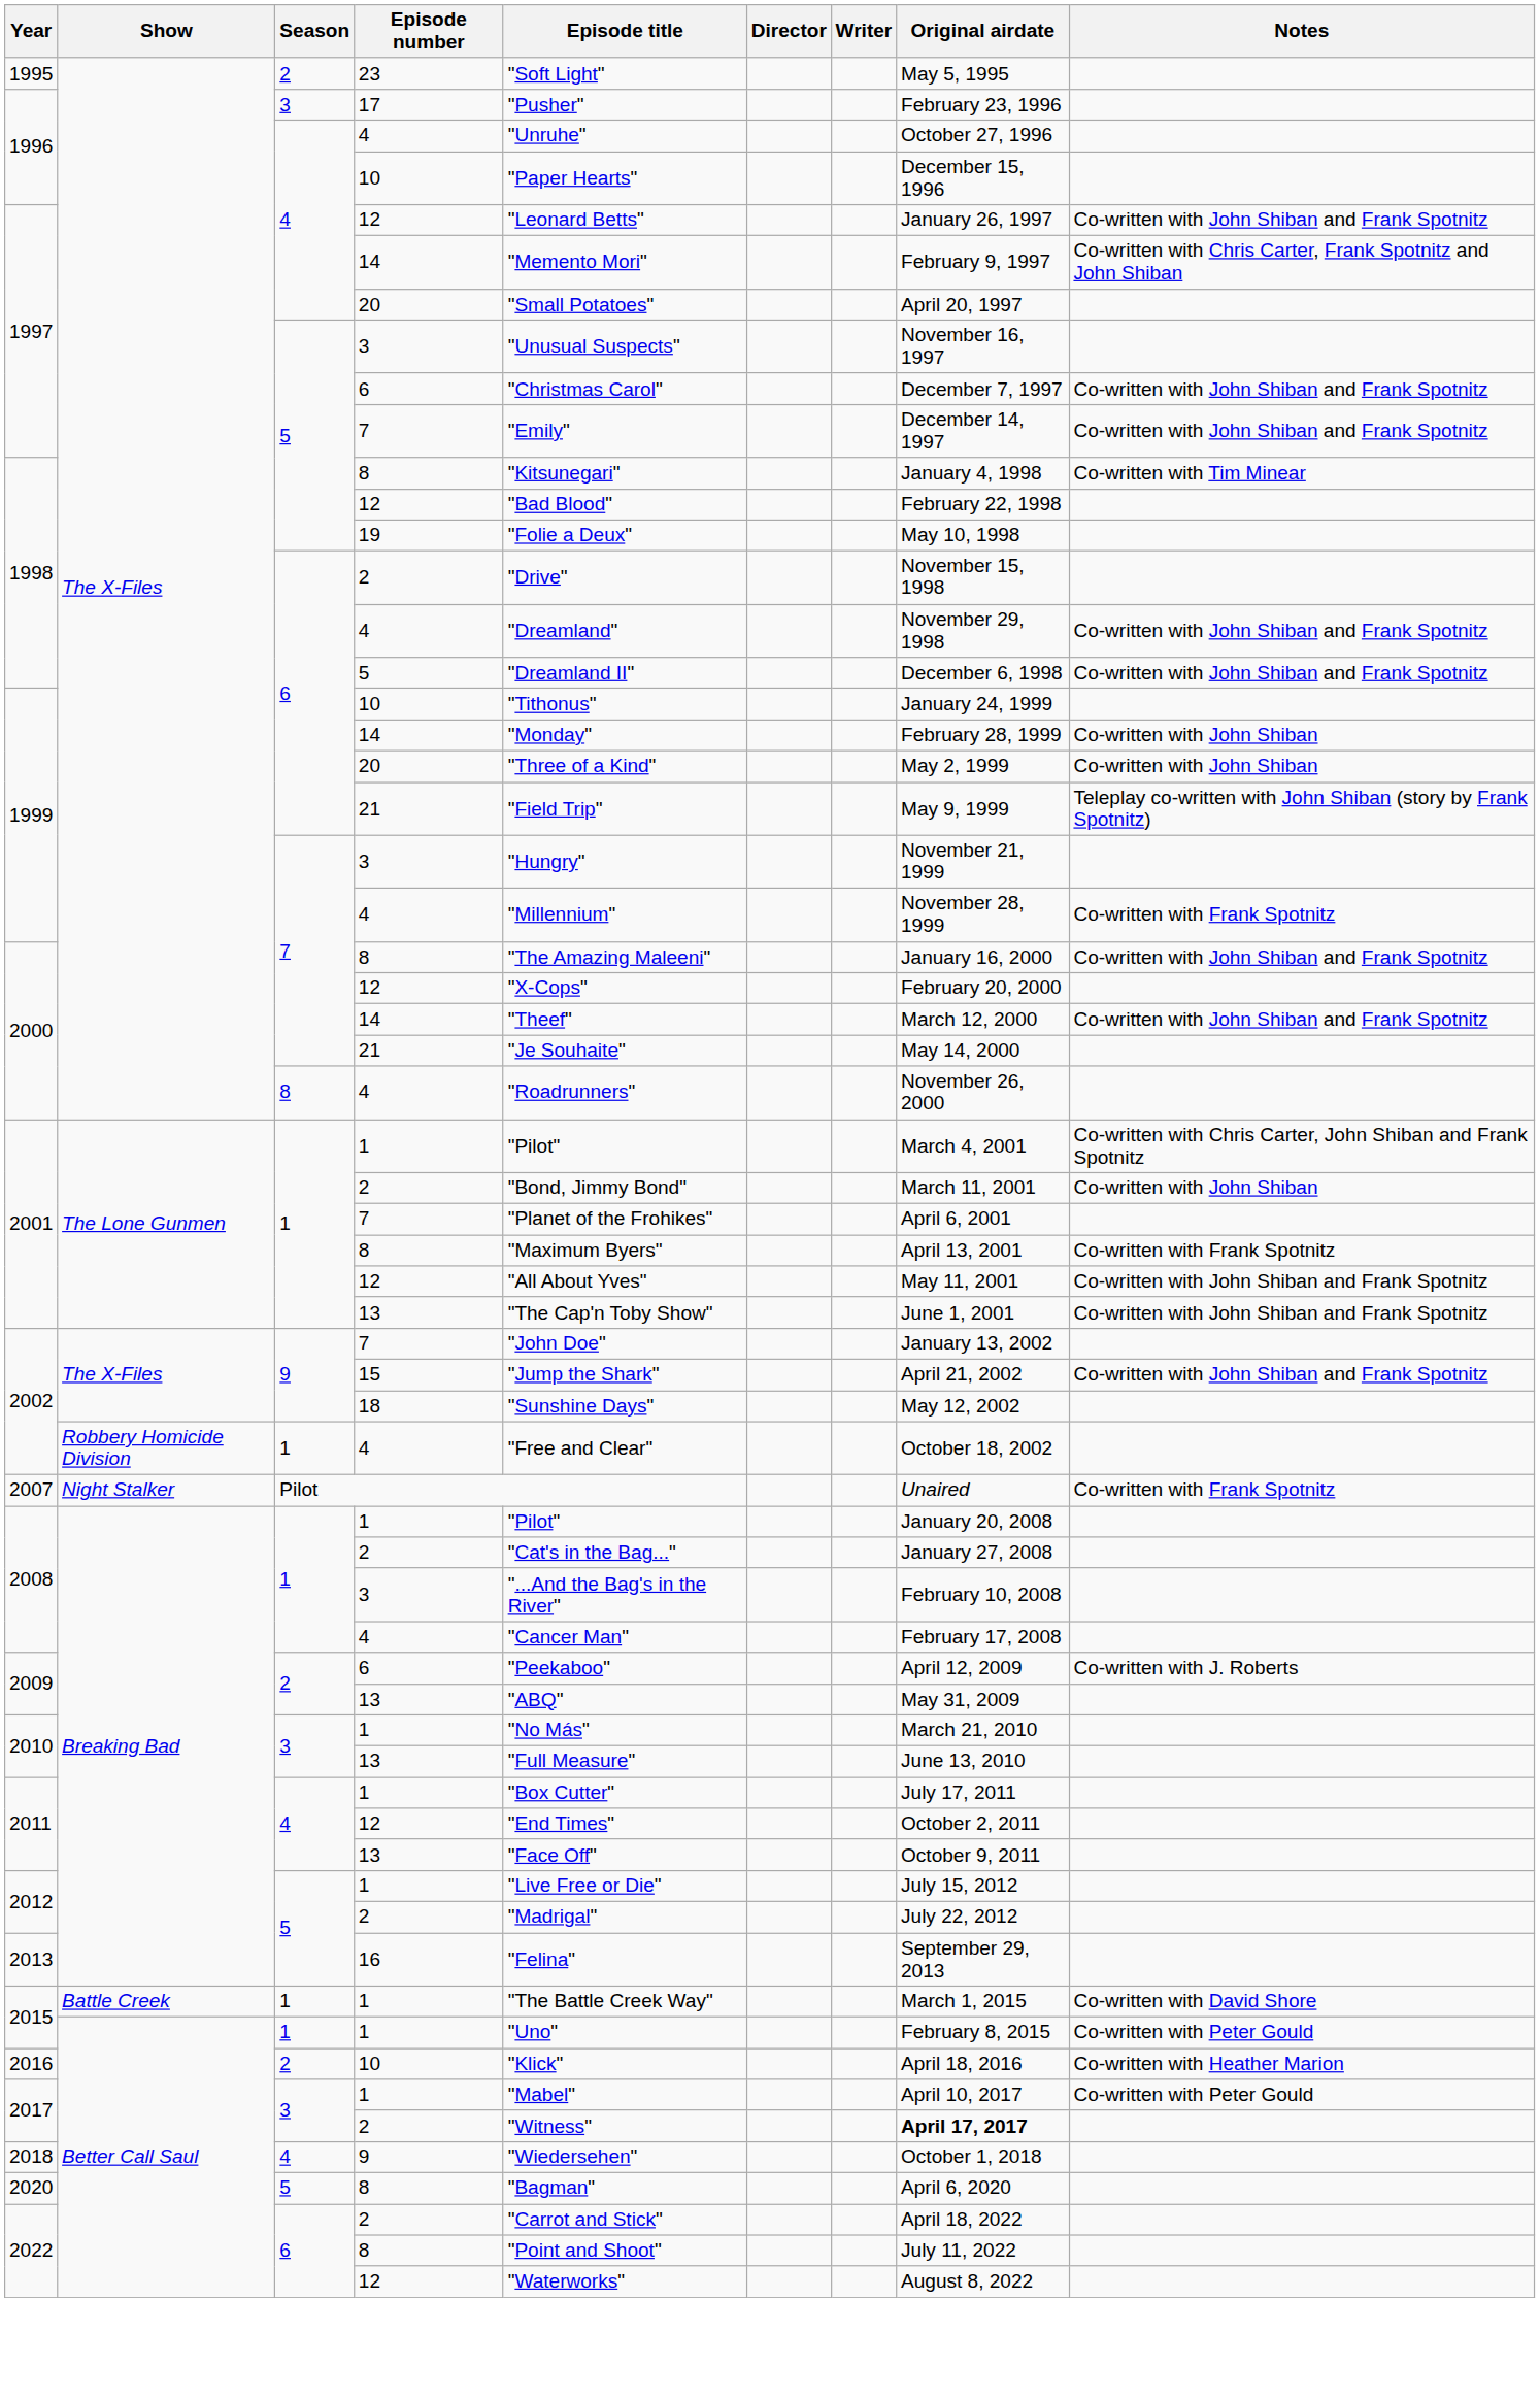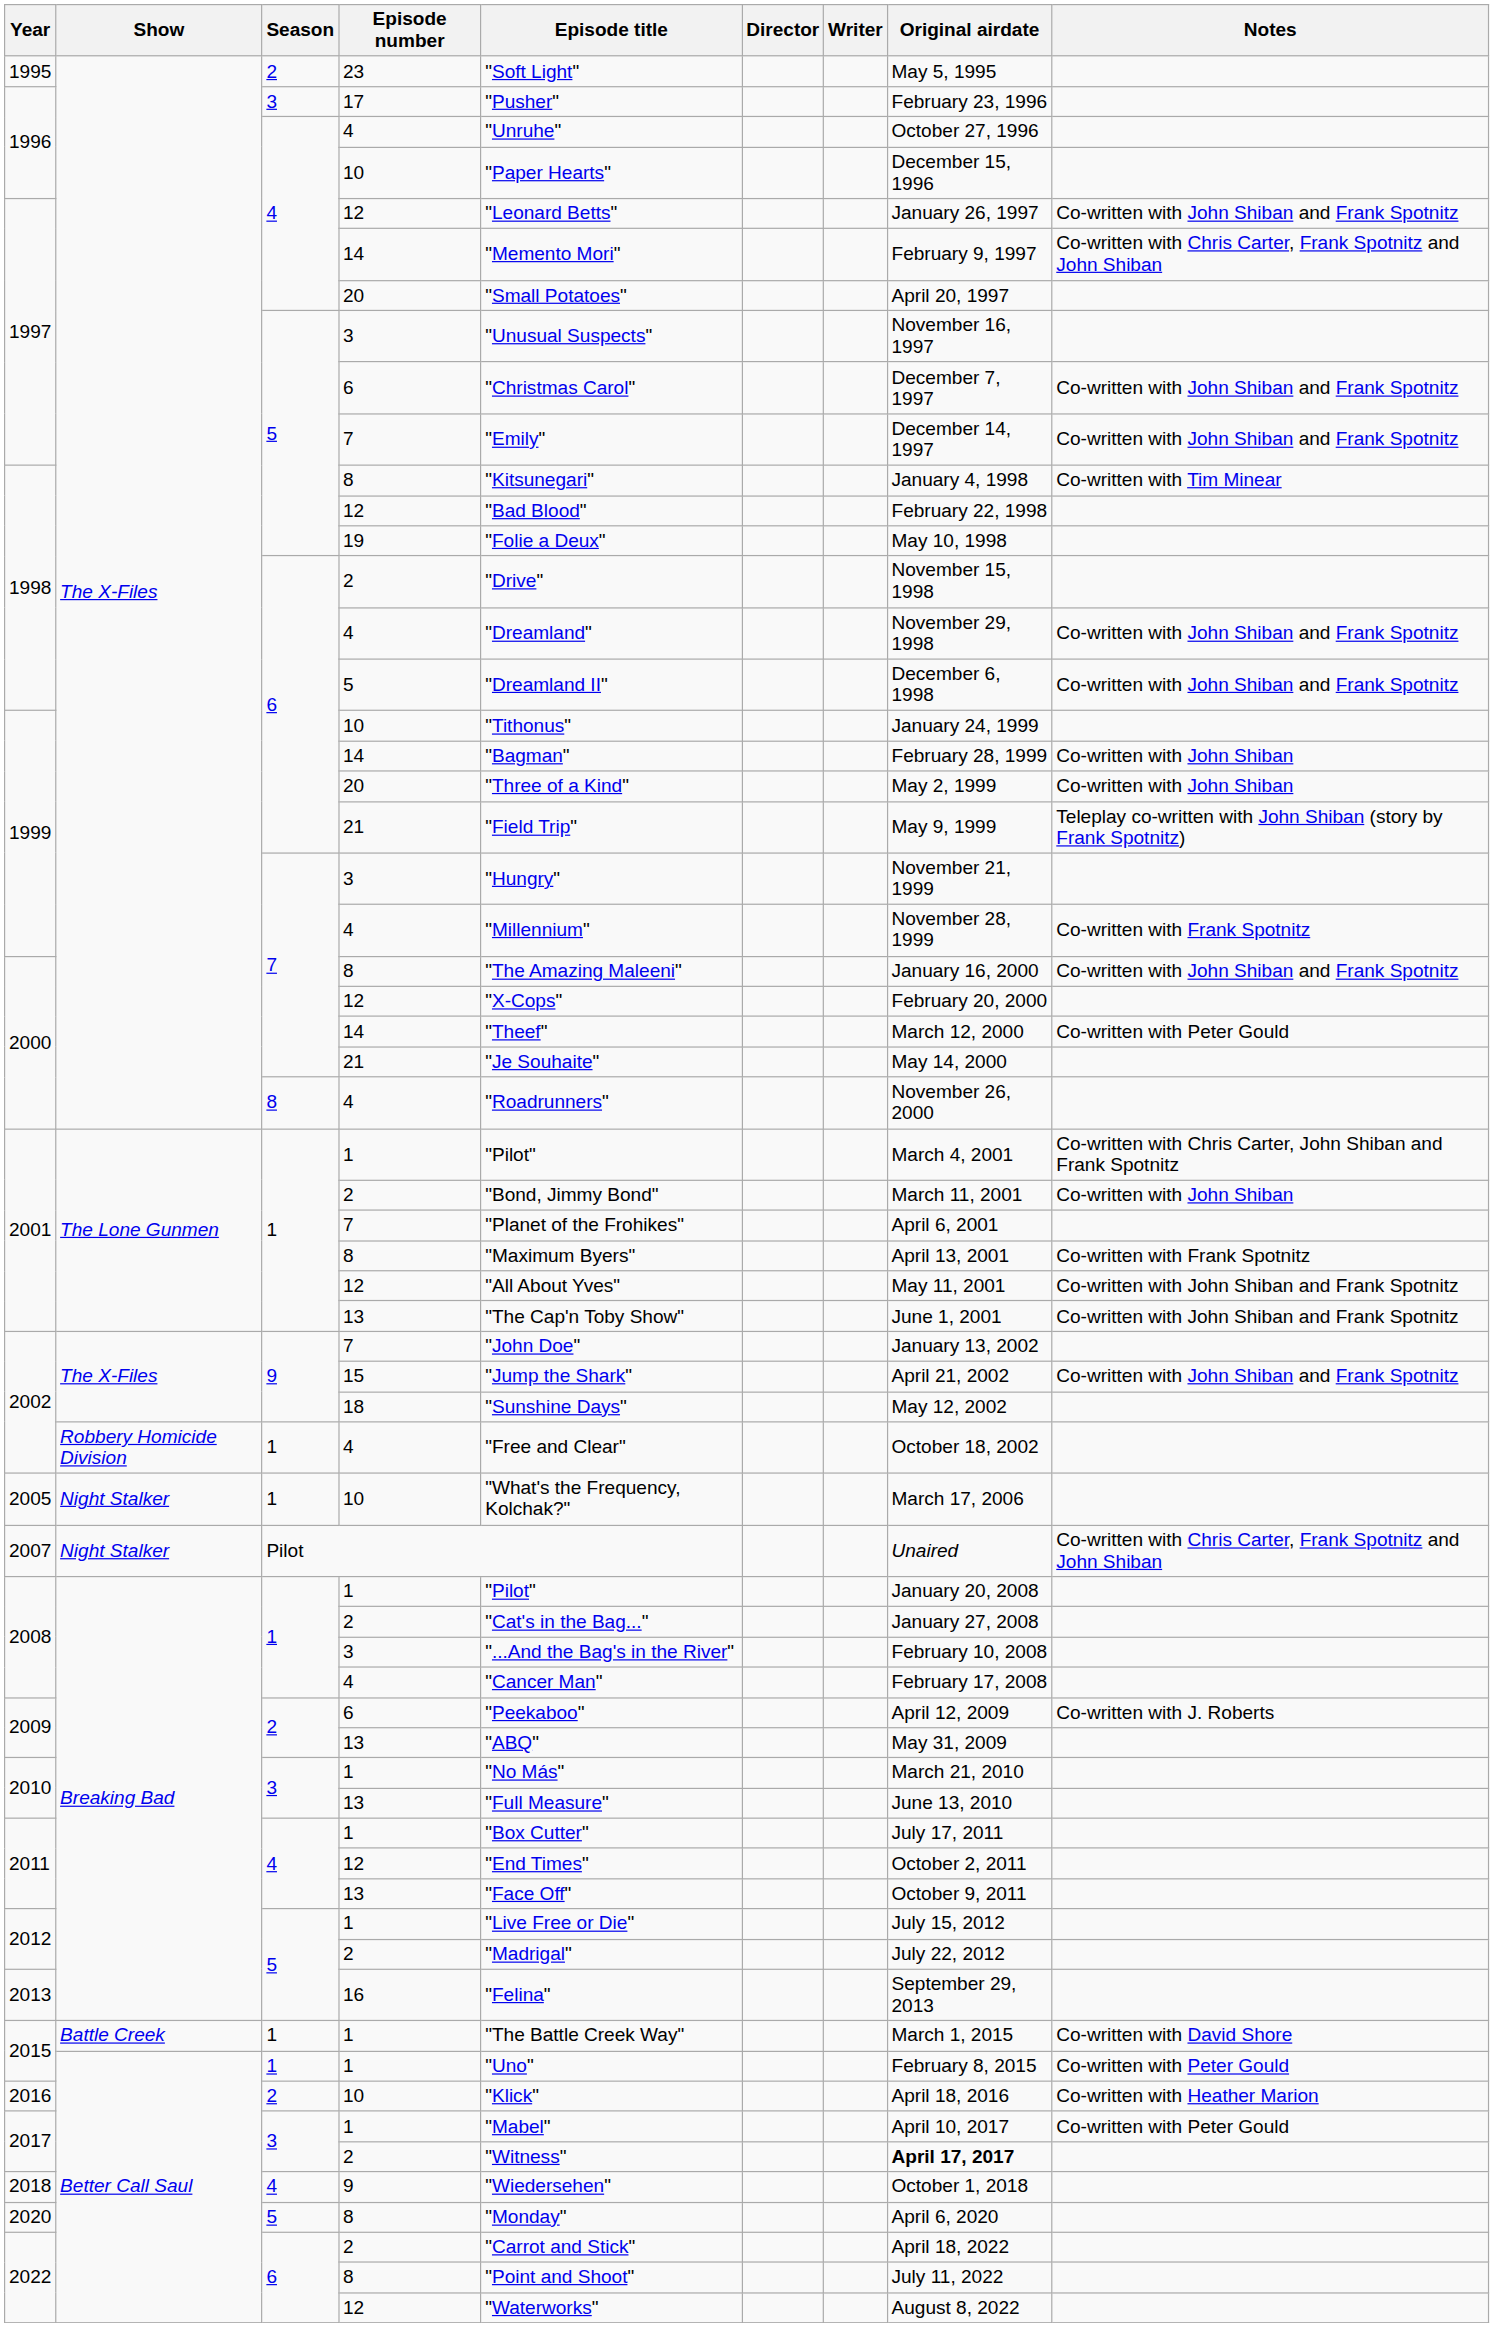1999 / 14 | Episode title: "Monday" -> "Bagman"
2000 / 14 | Notes: Co-written with John Shiban and Frank Spotnitz -> Co-written with Peter Gould
+ row: 2005 | Night Stalker | 1 | 10 | "What's the Frequency, Kolchak?" | March 17, 2006
2007 | Notes: Co-written with Frank Spotnitz -> Co-written with Chris Carter, Frank Spotnitz and John Shiban
2020 | Episode title: "Bagman" -> "Monday"
